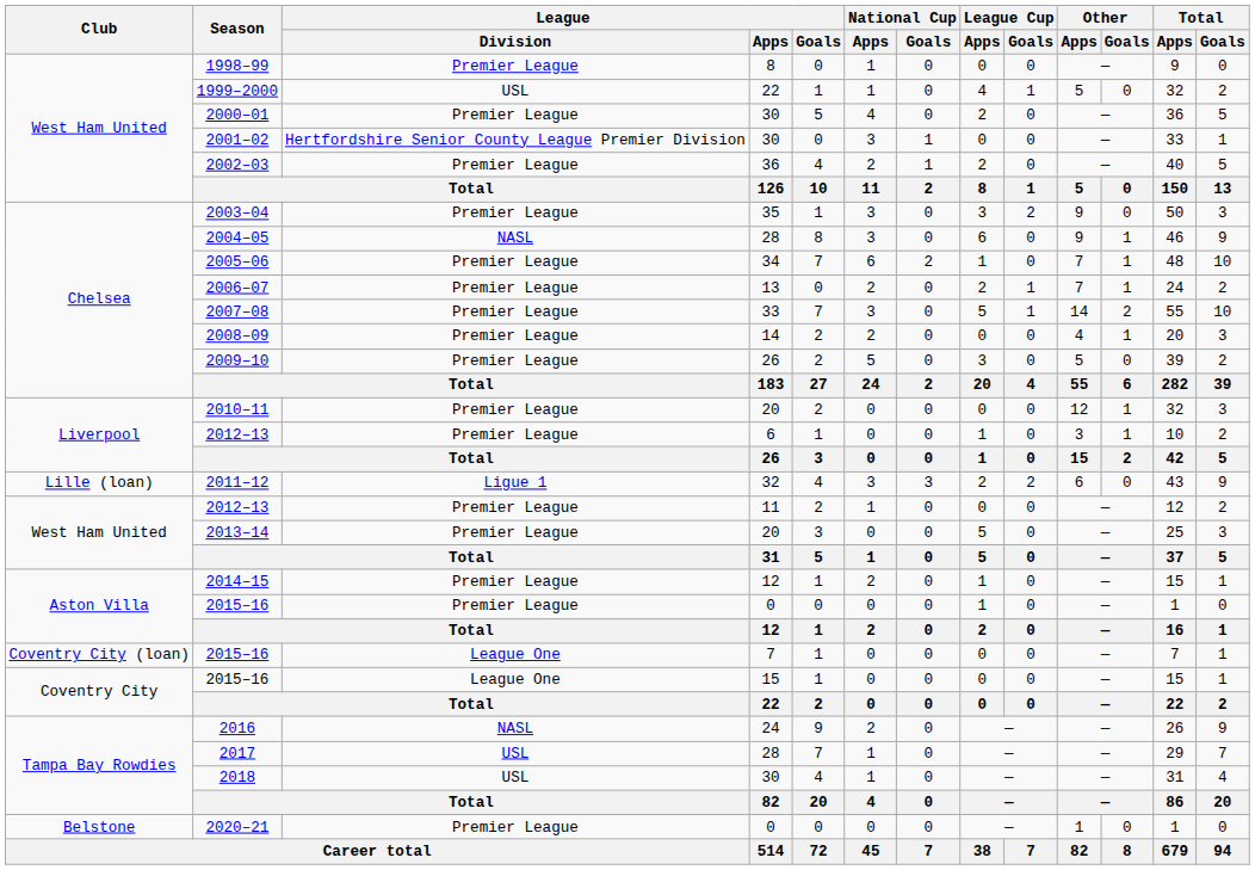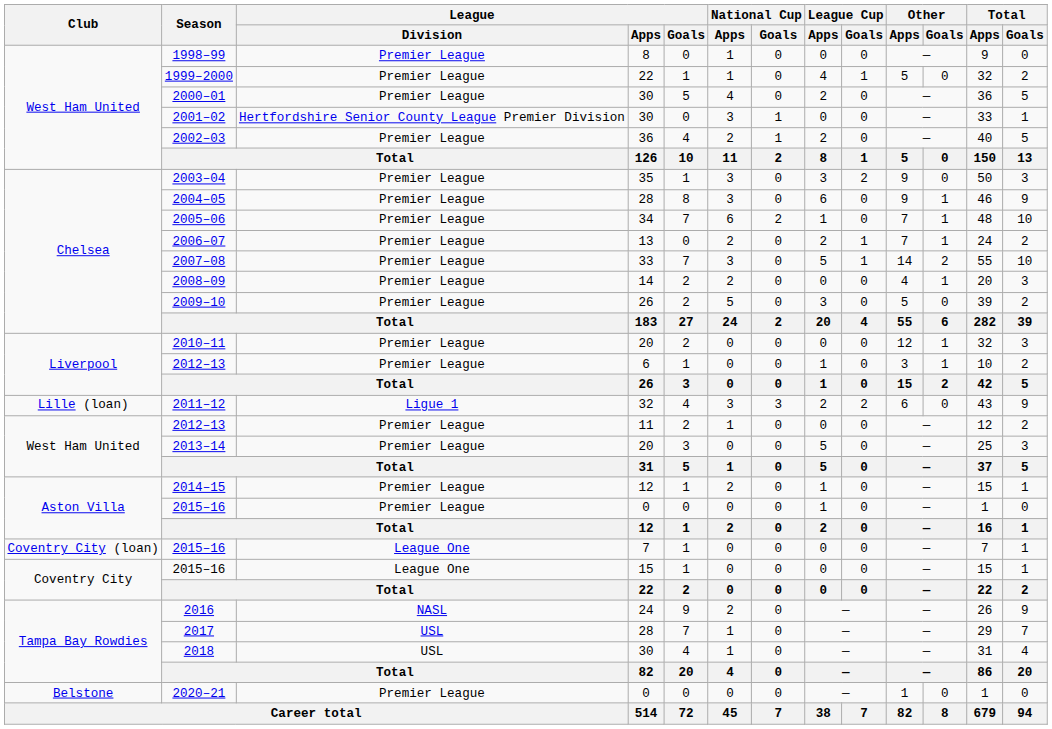1999–2000 | League / Division: USL -> Premier League
2004–05 | League / Division: NASL -> Premier League
